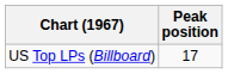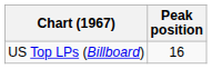US Top LPs (Billboard) | Peak position: 17 -> 16
